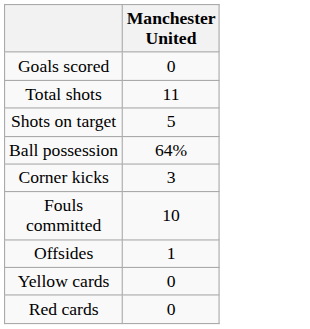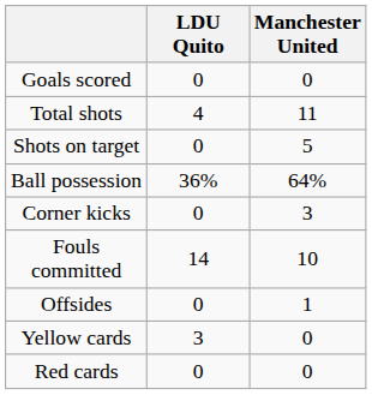+ column: LDU Quito | 0 | 4 | 0 | 36% | 0 | 14 | 0 | 3 | 0
